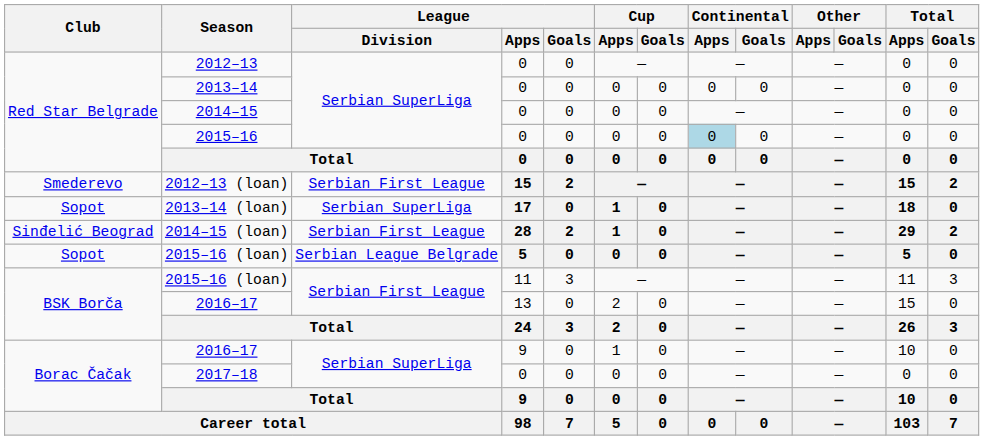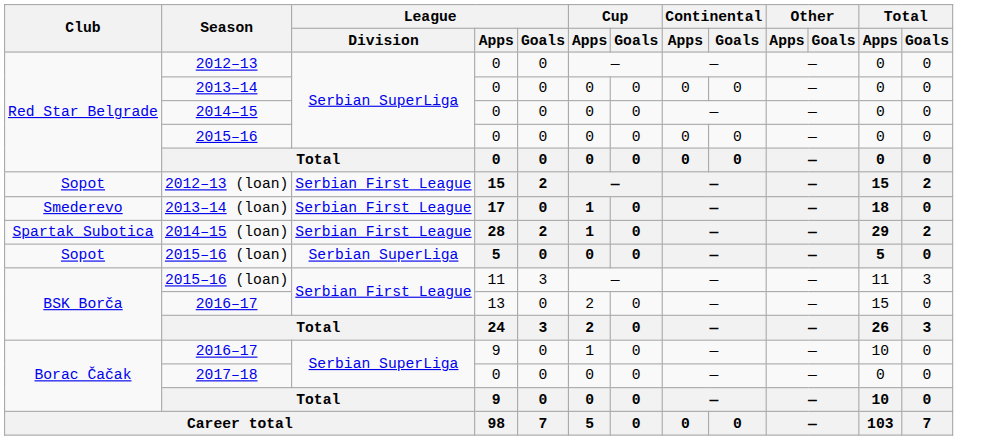2015–16 | Continental / Apps: lightblue background -> no background
2012–13 (loan) | Club: Smederevo -> Sopot
2013–14 (loan) | Club: Sopot -> Smederevo
2013–14 (loan) | League / Division: Serbian SuperLiga -> Serbian First League
2014–15 (loan) | Club: Sinđelić Beograd -> Spartak Subotica
2015–16 (loan) / 5 | League / Division: Serbian League Belgrade -> Serbian SuperLiga
